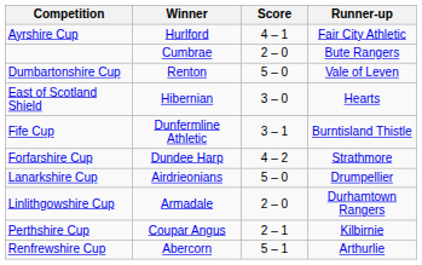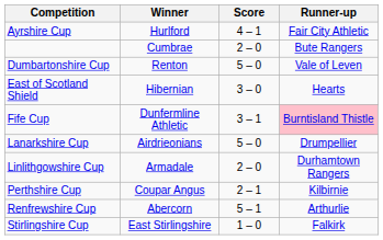Fife Cup | Runner-up: no background -> pink background
- row: Forfarshire Cup | Dundee Harp | 4 – 2 | Strathmore
+ row: Stirlingshire Cup | East Stirlingshire | 1 – 0 | Falkirk
